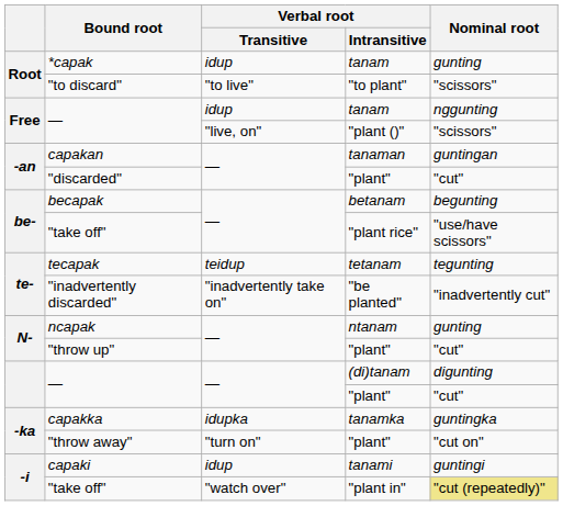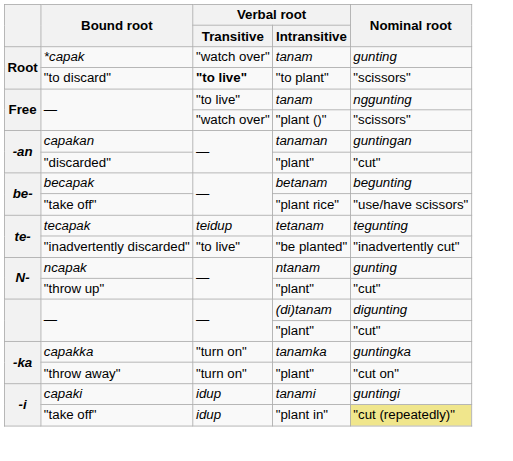*capak | Verbal root / Transitive: idup -> "watch over"
"to discard" | Verbal root / Transitive: normal -> bold
— / tanam | Verbal root / Transitive: idup -> "to live"
— / "plant ()" | Verbal root / Transitive: "live, on" -> "watch over"
"inadvertently discarded" | Verbal root / Transitive: "inadvertently take on" -> "to live"
capakka | Verbal root / Transitive: idupka -> "turn on"
"take off" / "plant in" | Verbal root / Transitive: "watch over" -> idup
